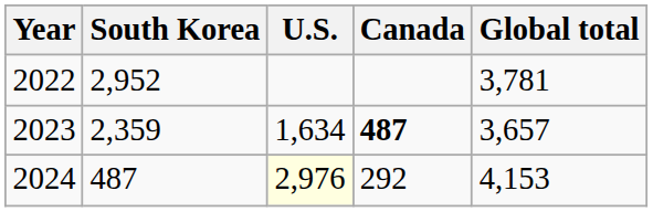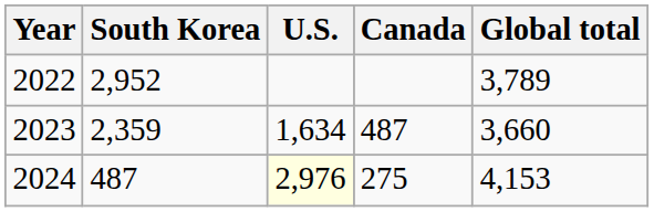2022 | Global total: 3,781 -> 3,789
2023 | Canada: bold -> normal
2023 | Global total: 3,657 -> 3,660
2024 | Canada: 292 -> 275
